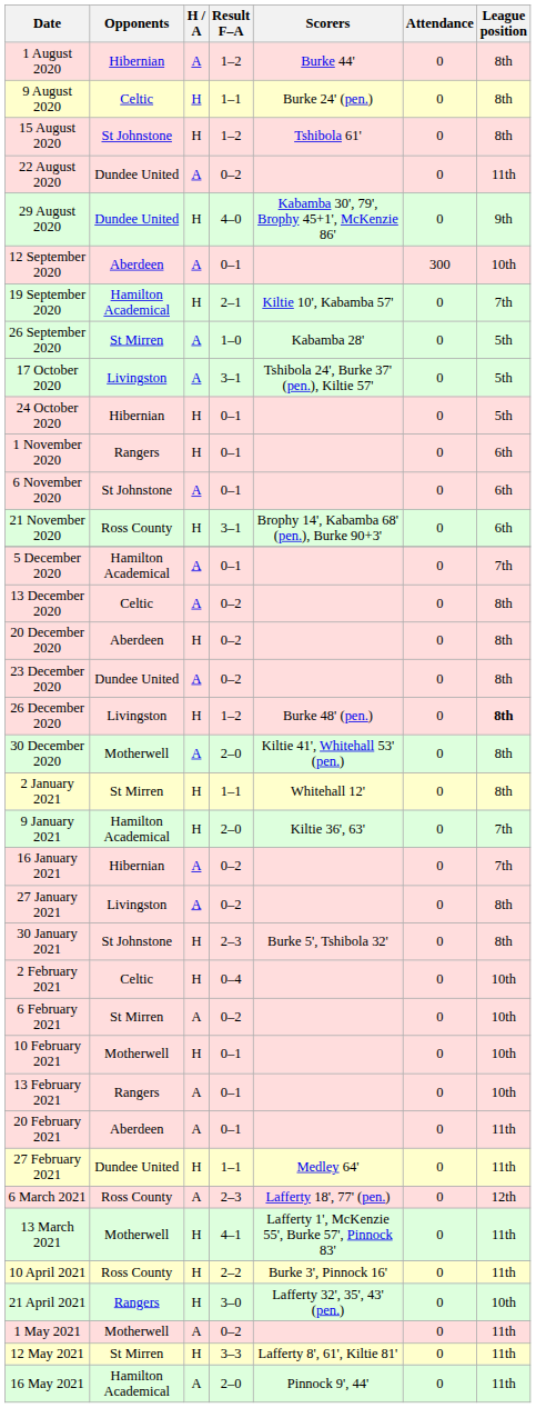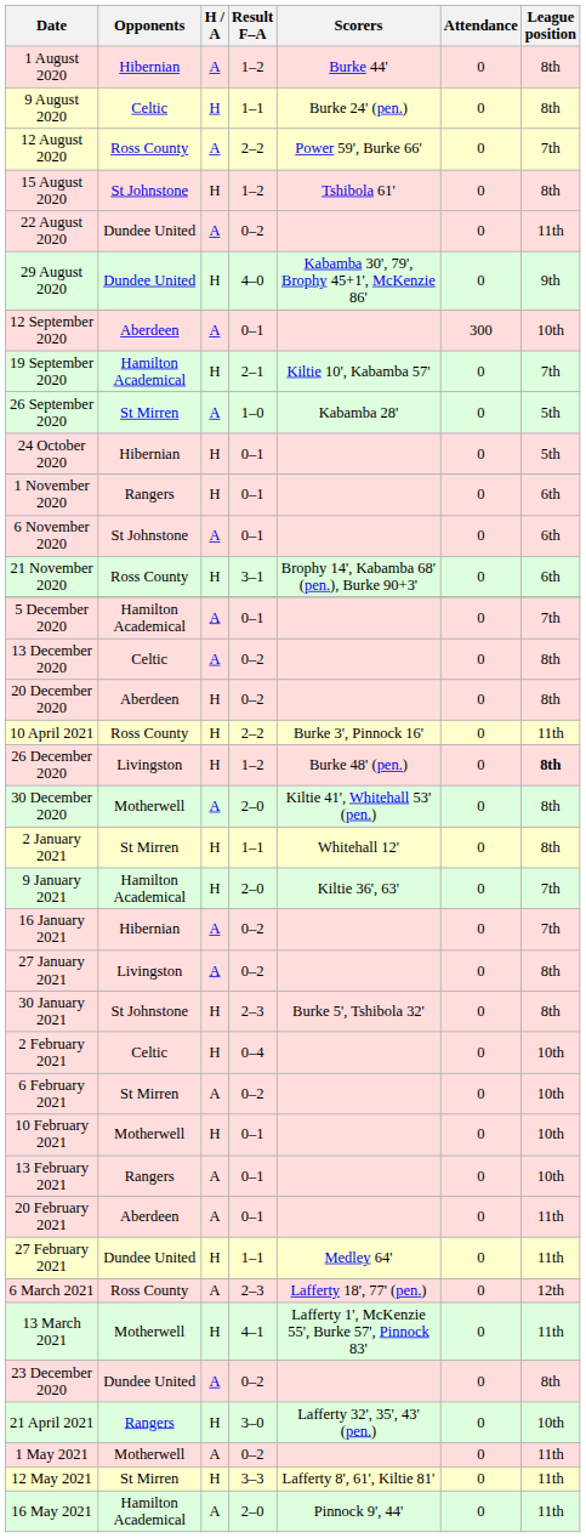+ row: 12 August 2020 | Ross County | A | 2–2 | Power 59', Burke 66' | 0 | 7th
- row: 17 October 2020 | Livingston | A | 3–1 | Tshibola 24', Burke 37' (pen.), Kiltie 57' | 0 | 5th
rows swapped: 23 December 2020 <-> 10 April 2021
